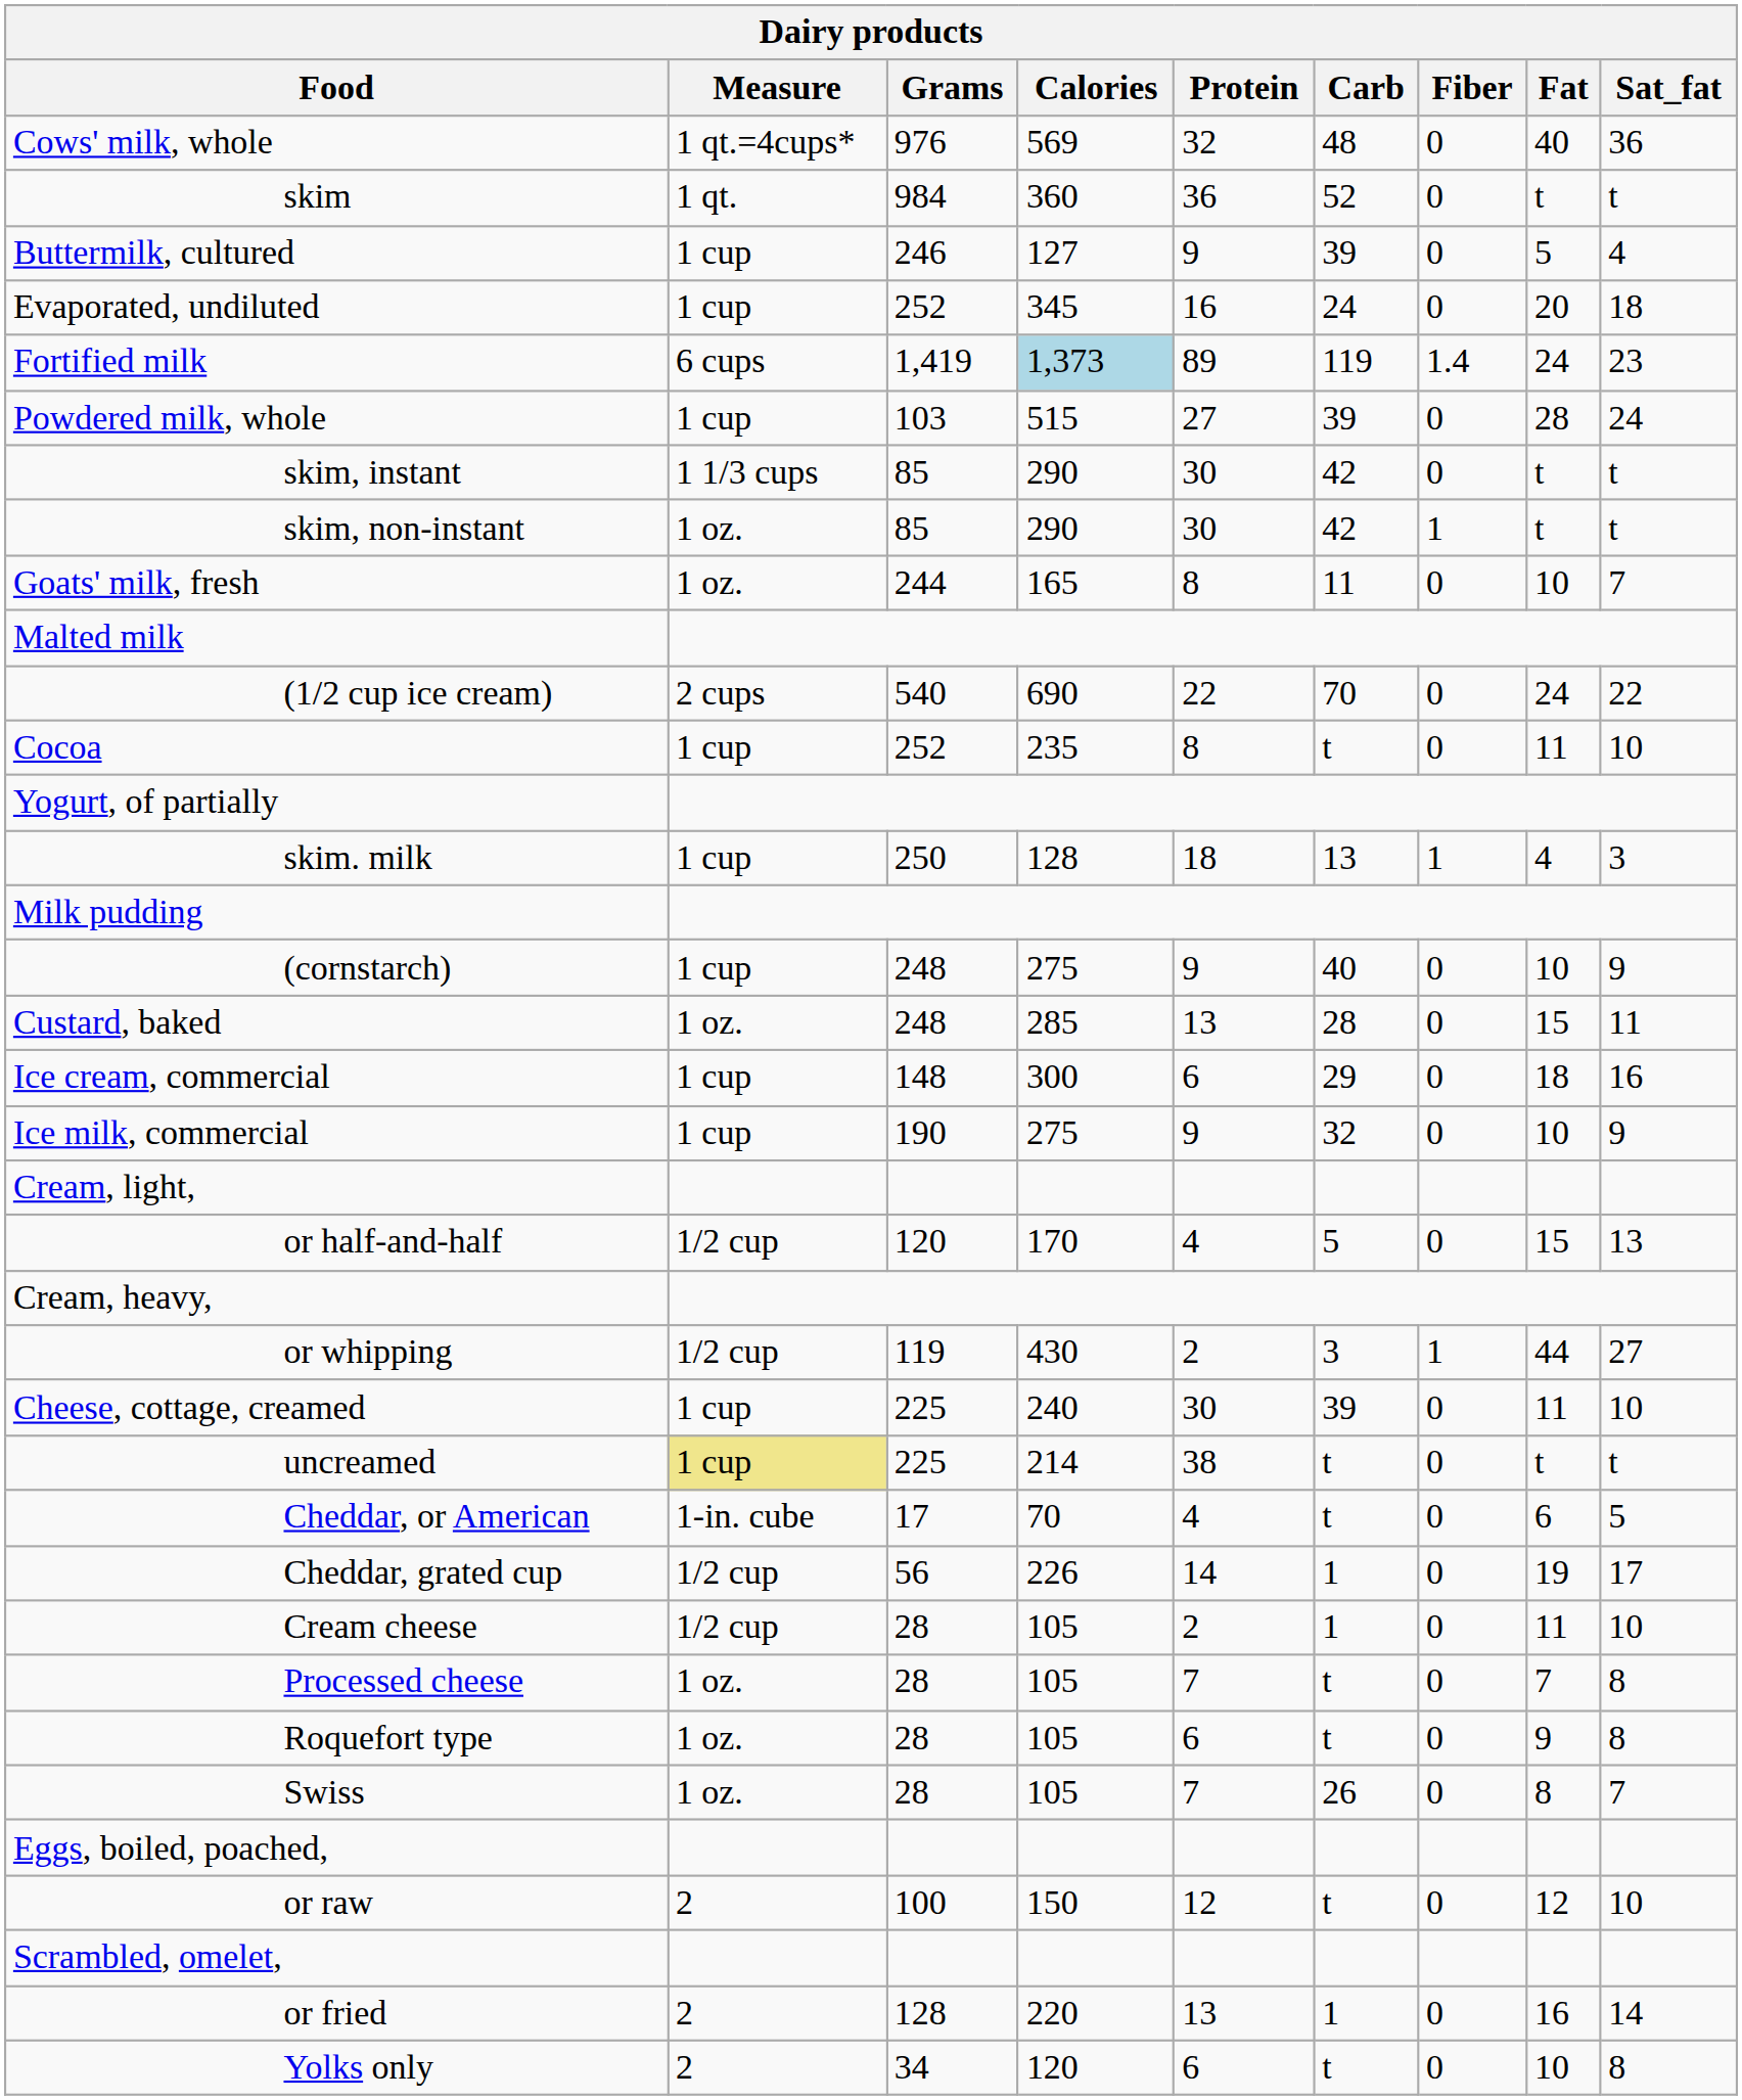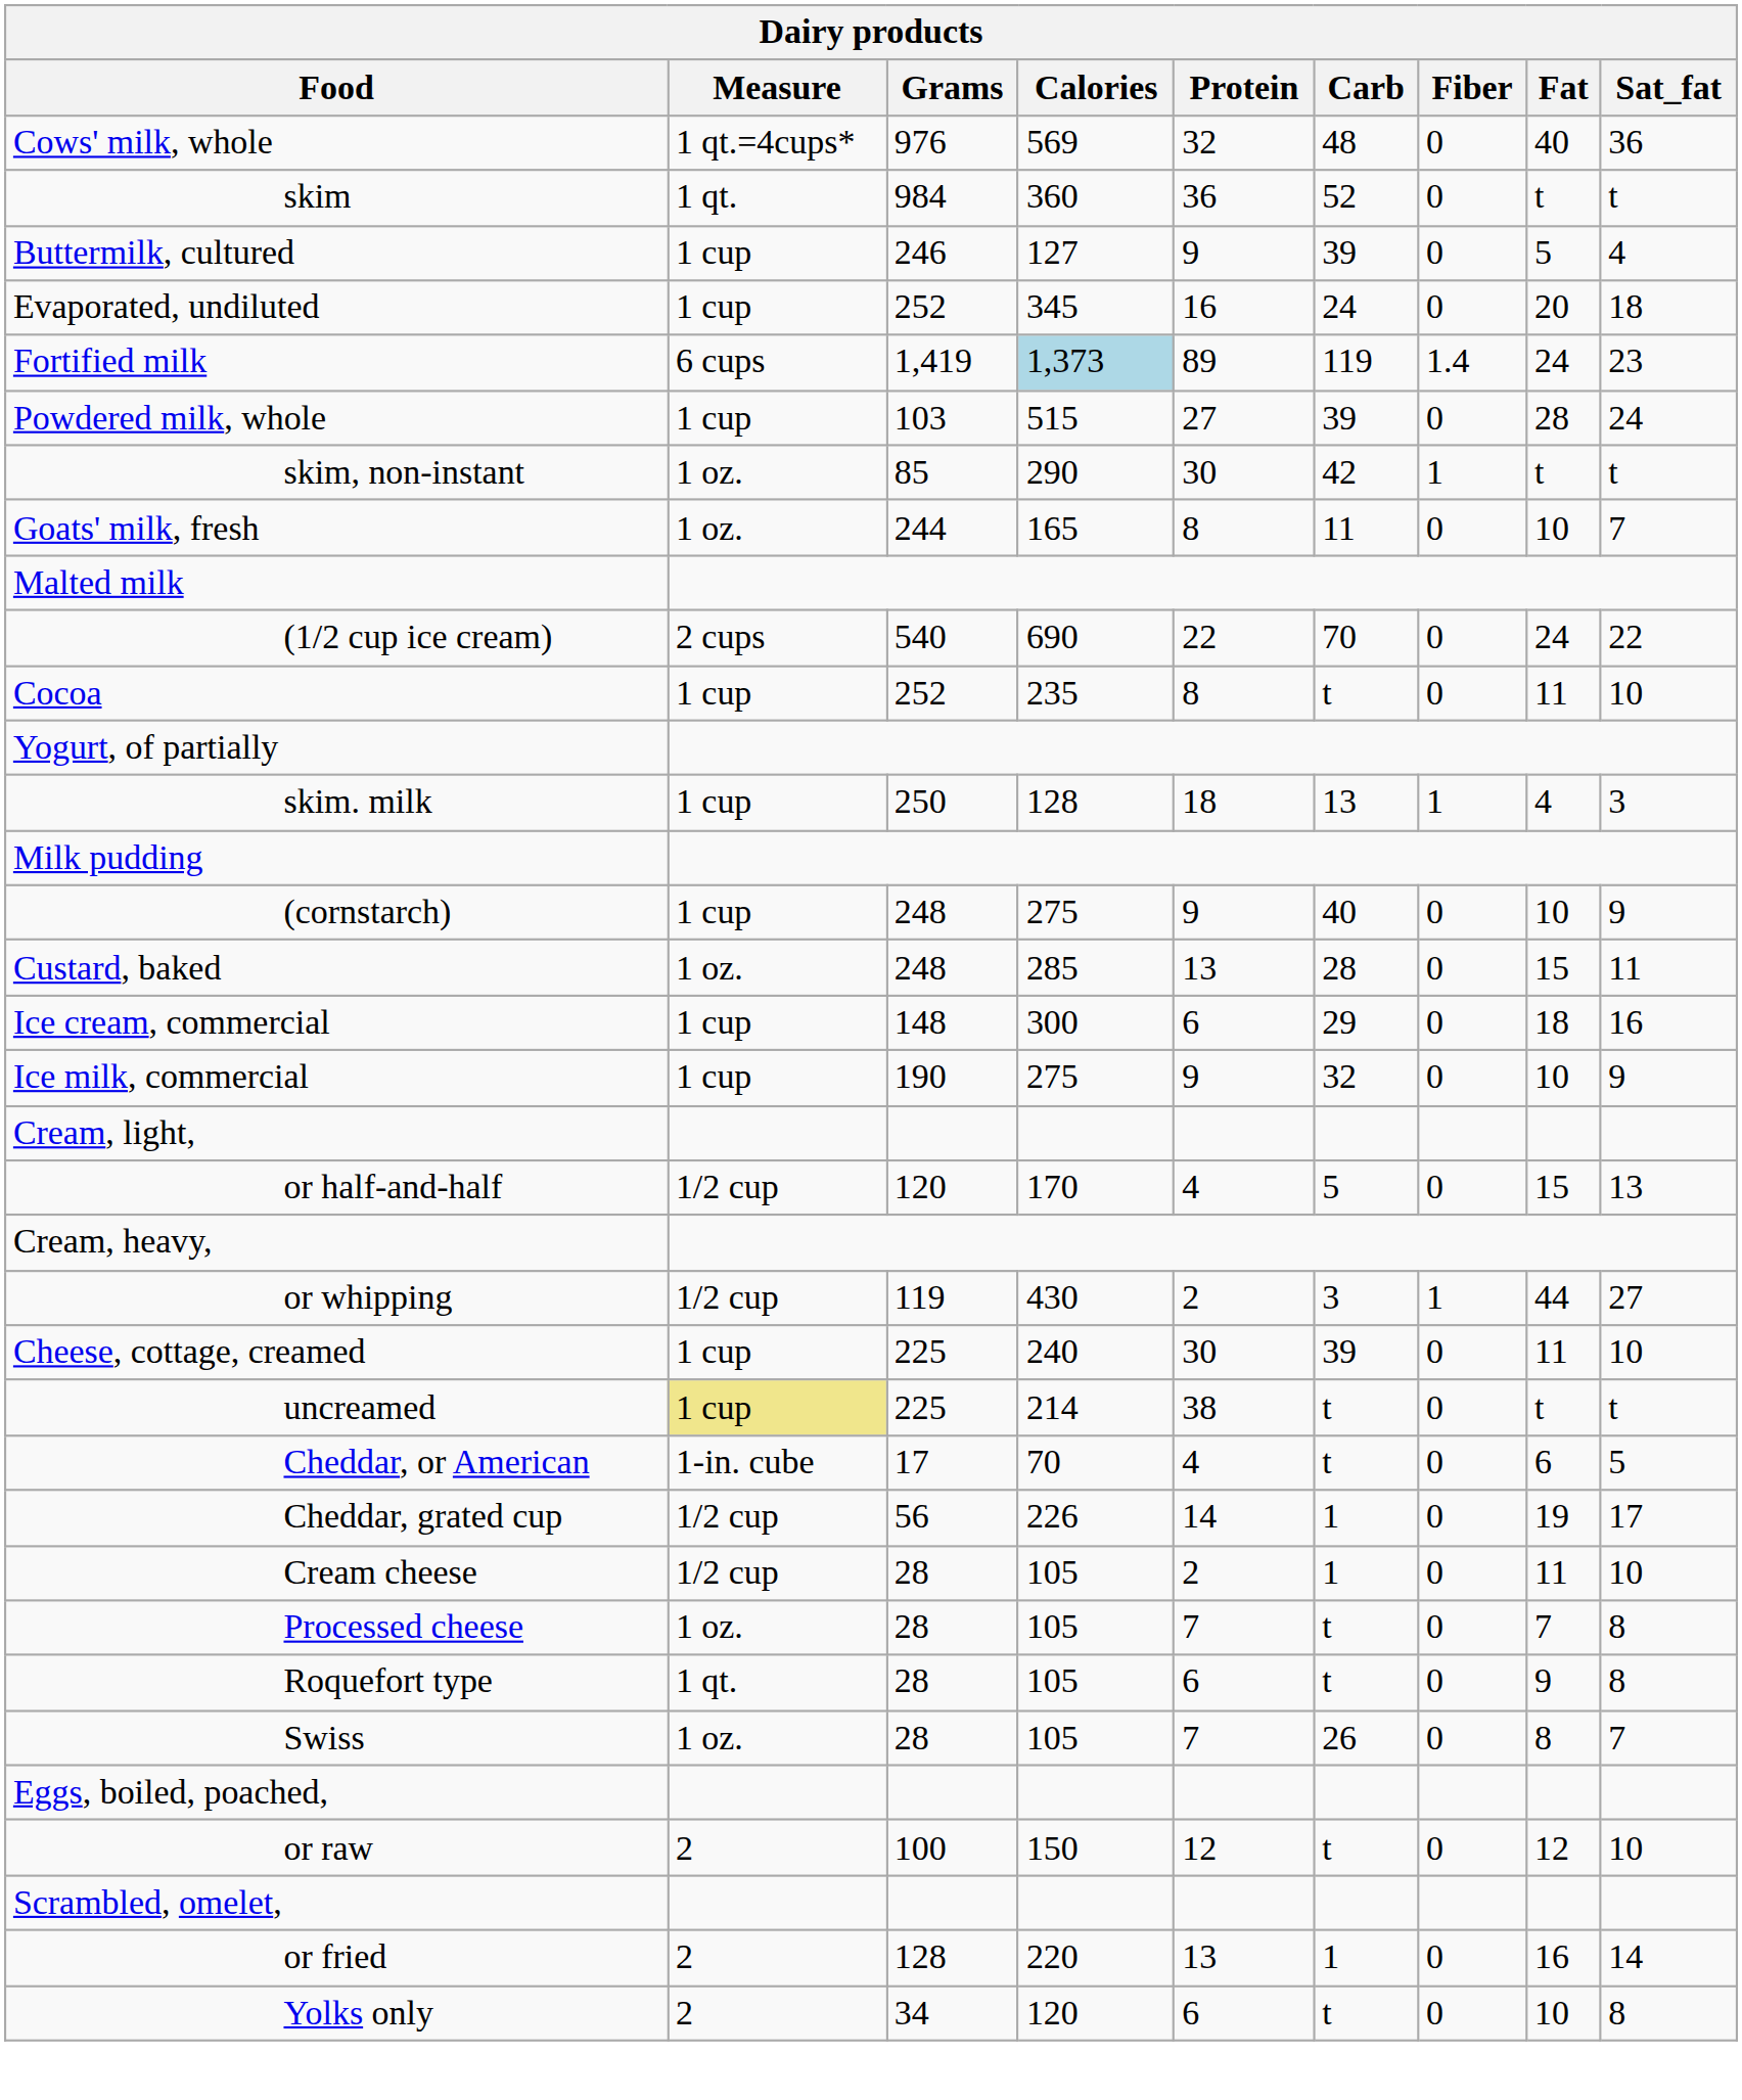- row: skim, instant | 1 1/3 cups | 85 | 290 | 30 | 42 | 0 | t | t
Roquefort type | Measure: 1 oz. -> 1 qt.
